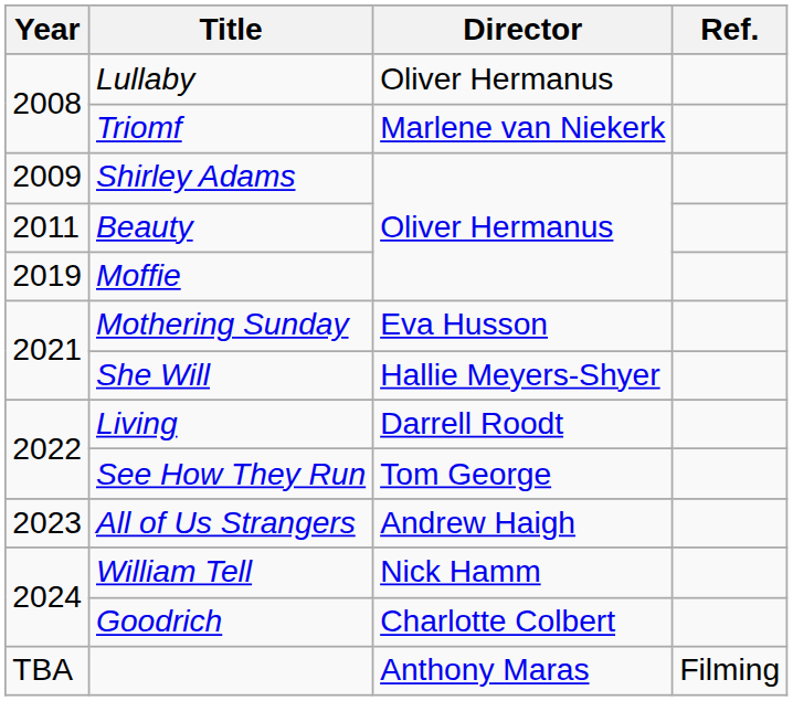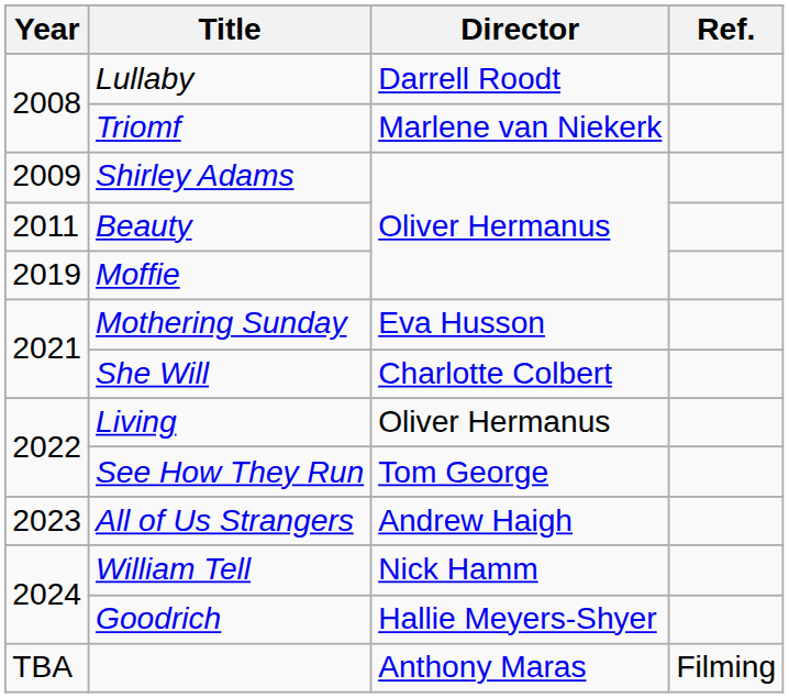Lullaby | Director: Oliver Hermanus -> Darrell Roodt
She Will | Director: Hallie Meyers-Shyer -> Charlotte Colbert
Living | Director: Darrell Roodt -> Oliver Hermanus
Goodrich | Director: Charlotte Colbert -> Hallie Meyers-Shyer
